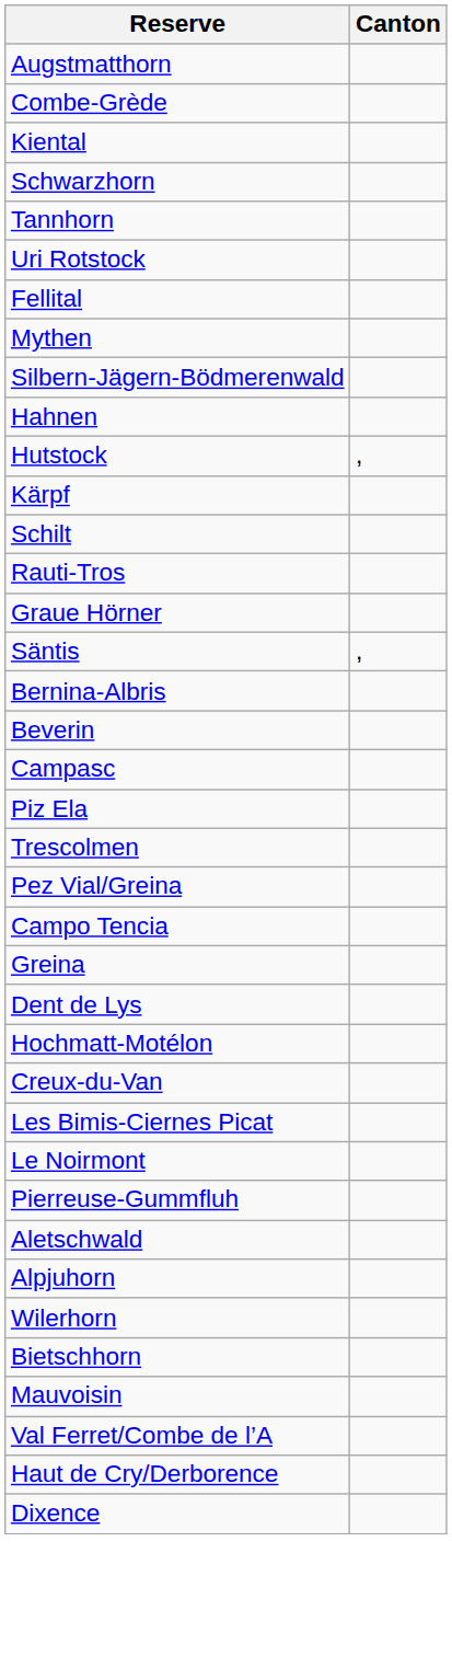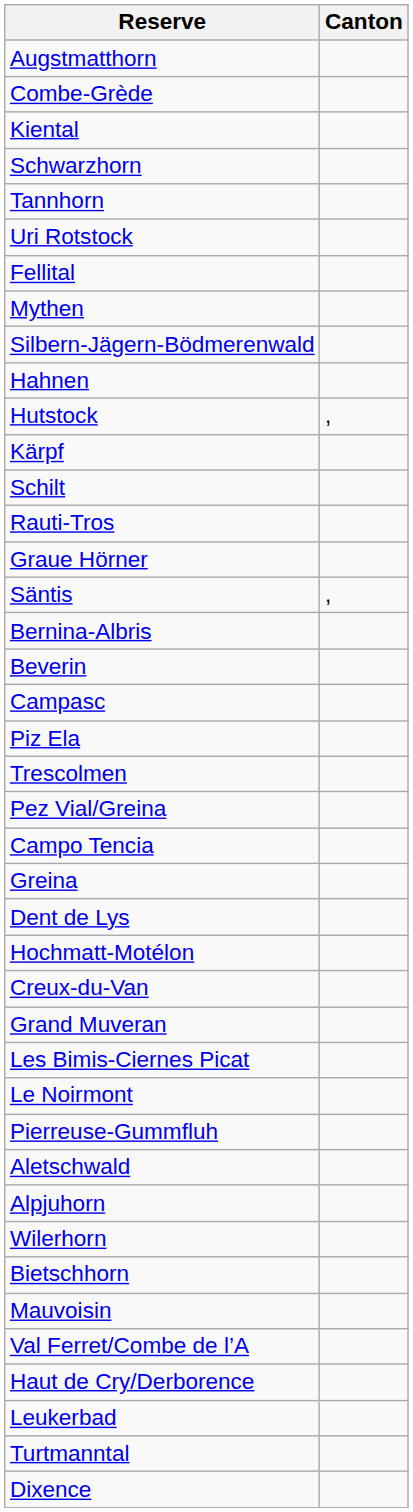+ row: Grand Muveran
+ row: Leukerbad
+ row: Turtmanntal
